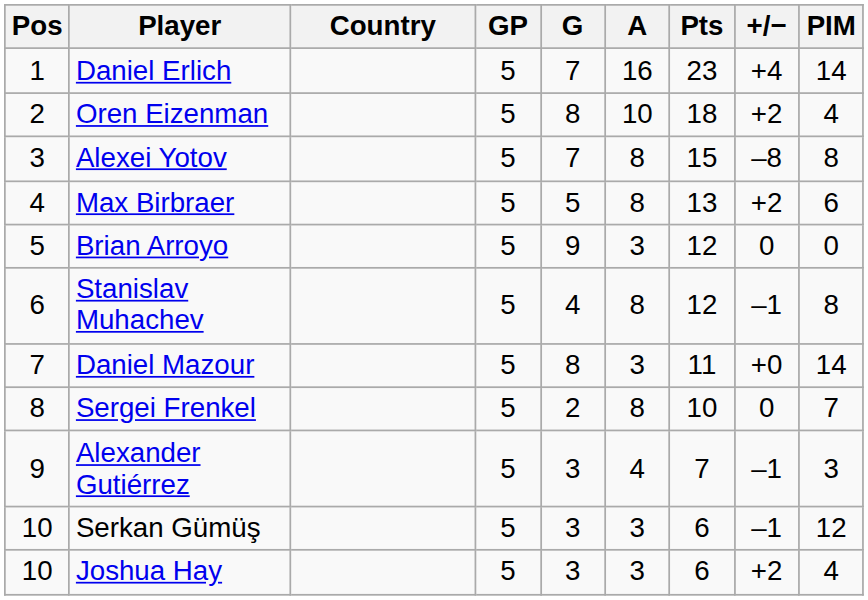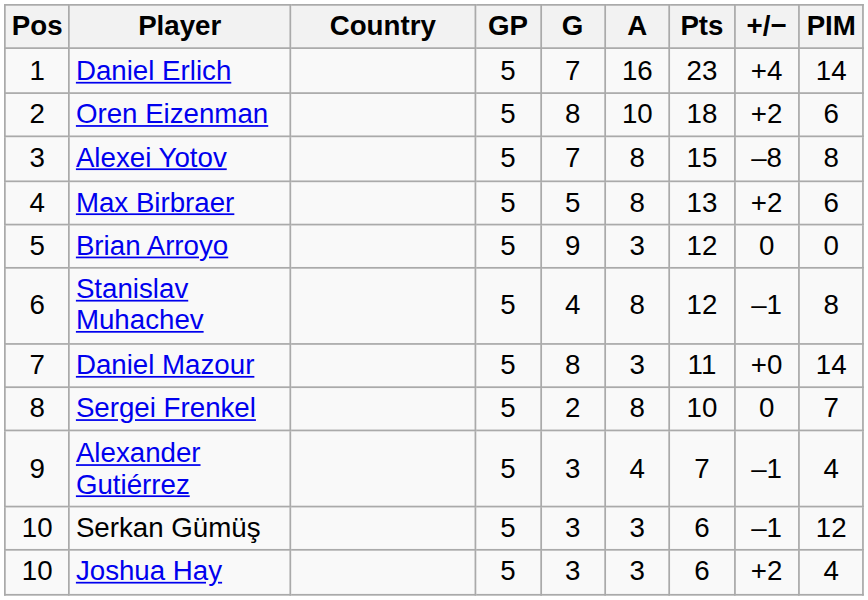Oren Eizenman | PIM: 4 -> 6
Alexander Gutiérrez | PIM: 3 -> 4
